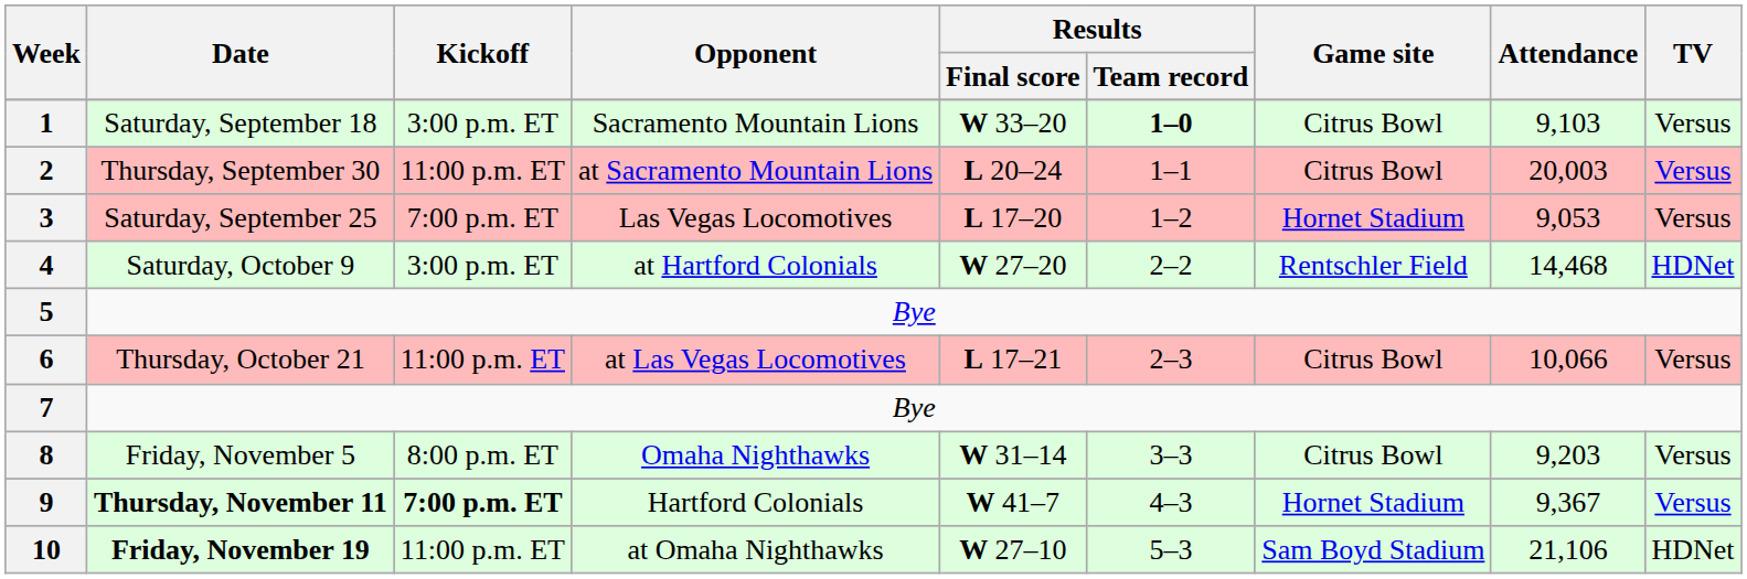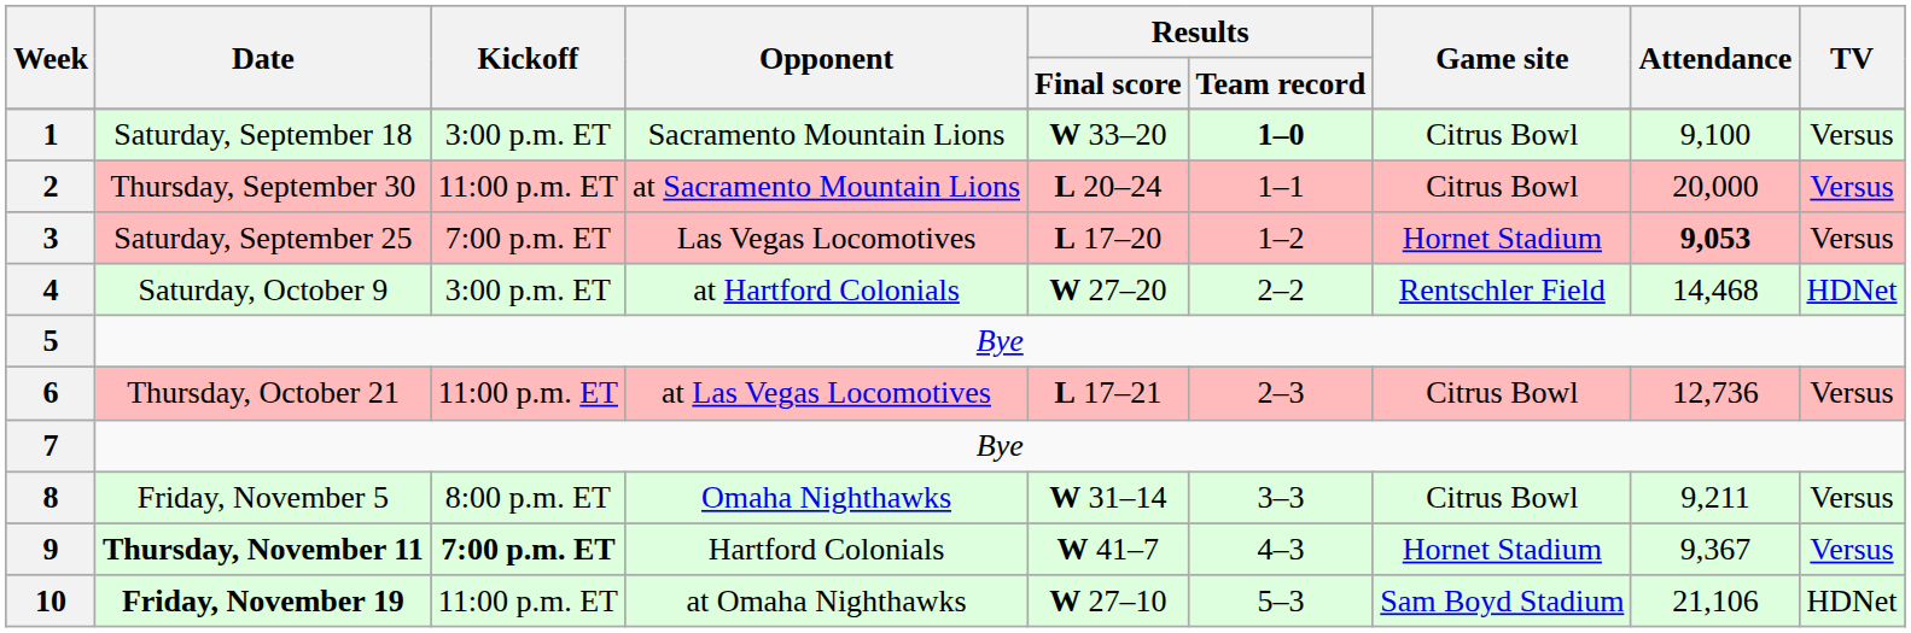1 | Attendance: 9,103 -> 9,100
2 | Attendance: 20,003 -> 20,000
3 | Attendance: normal -> bold
6 | Attendance: 10,066 -> 12,736
8 | Attendance: 9,203 -> 9,211
